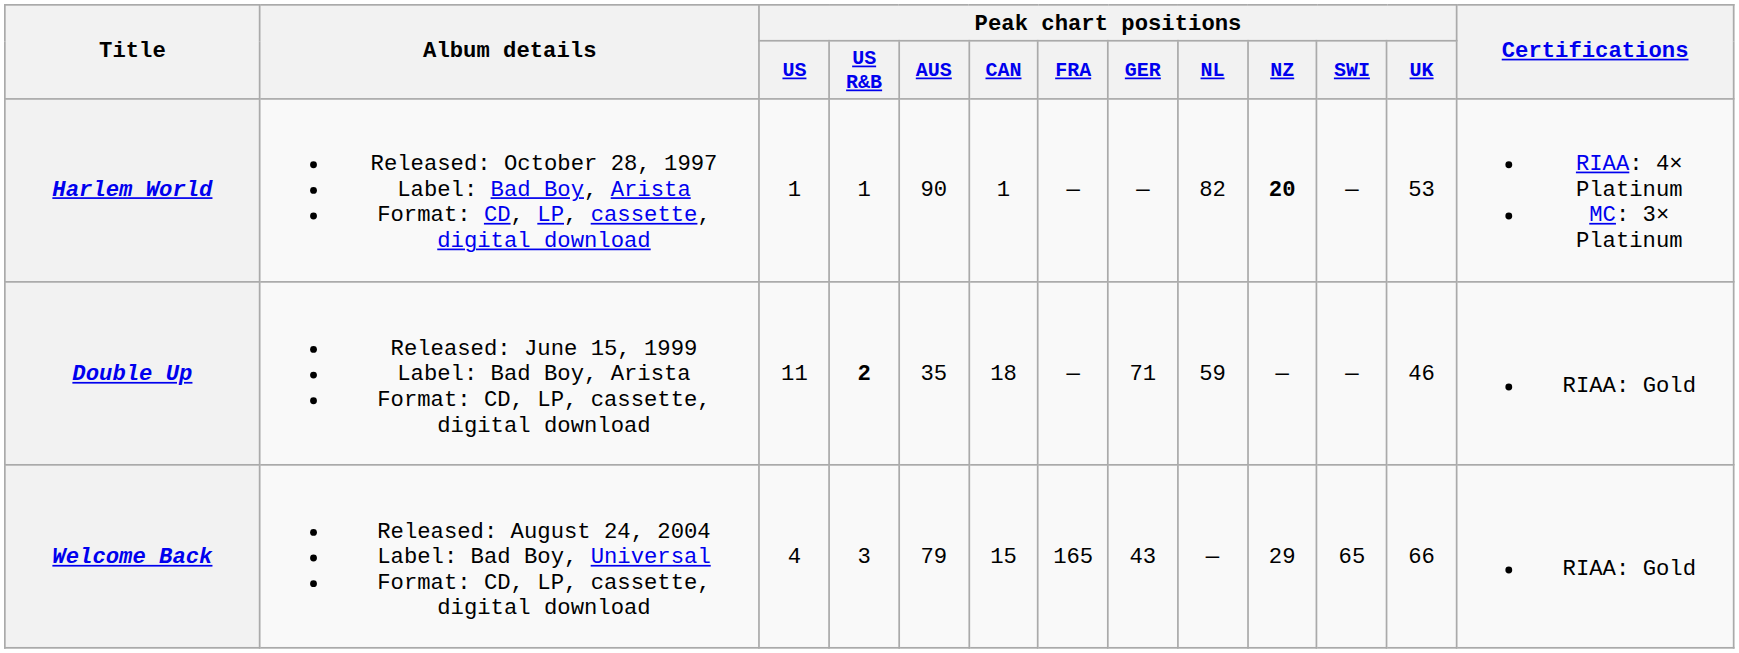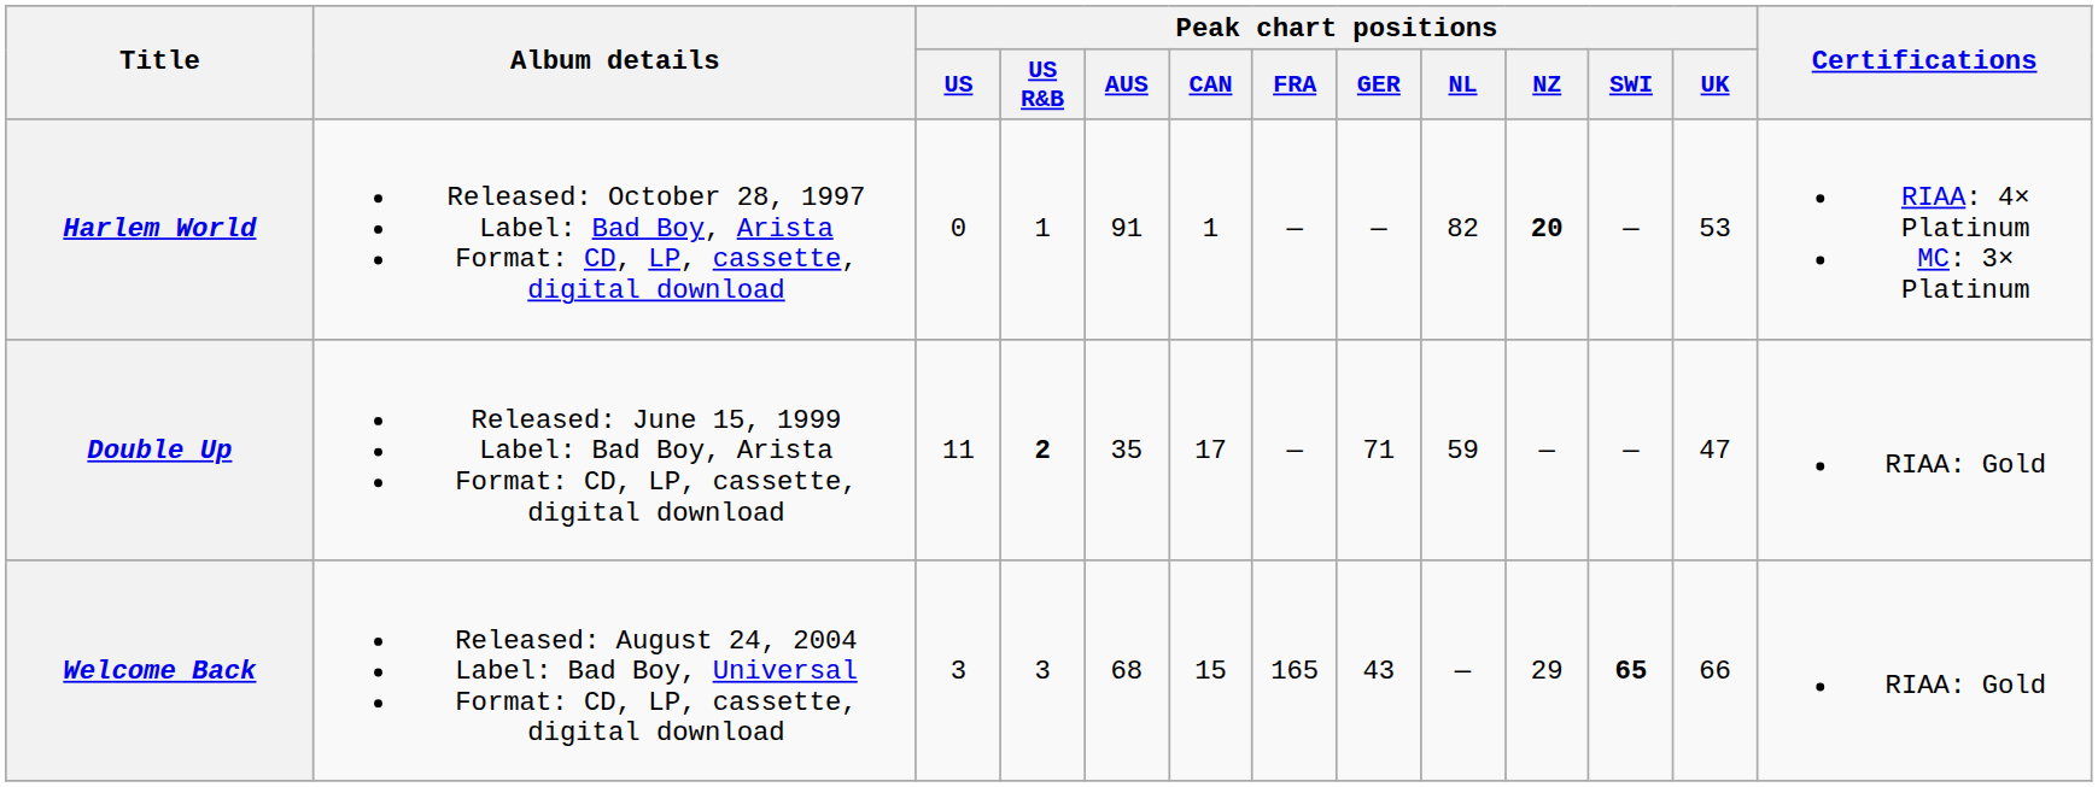Harlem World | Peak chart positions / US: 1 -> 0
Harlem World | Peak chart positions / AUS: 90 -> 91
Double Up | Peak chart positions / CAN: 18 -> 17
Double Up | Peak chart positions / UK: 46 -> 47
Welcome Back | Peak chart positions / US: 4 -> 3
Welcome Back | Peak chart positions / AUS: 79 -> 68
Welcome Back | Peak chart positions / SWI: normal -> bold
